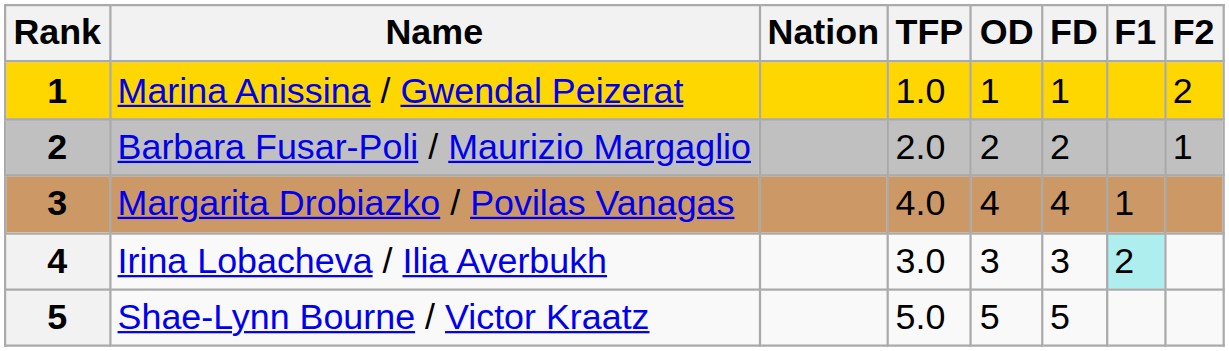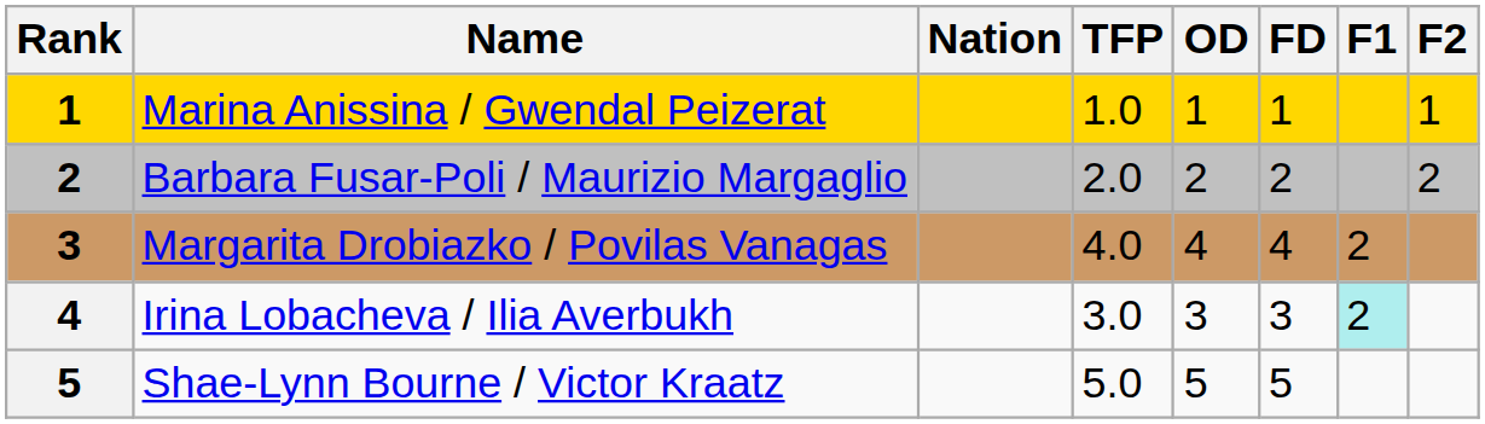Marina Anissina / Gwendal Peizerat | F2: 2 -> 1
Barbara Fusar-Poli / Maurizio Margaglio | F2: 1 -> 2
Margarita Drobiazko / Povilas Vanagas | F1: 1 -> 2
